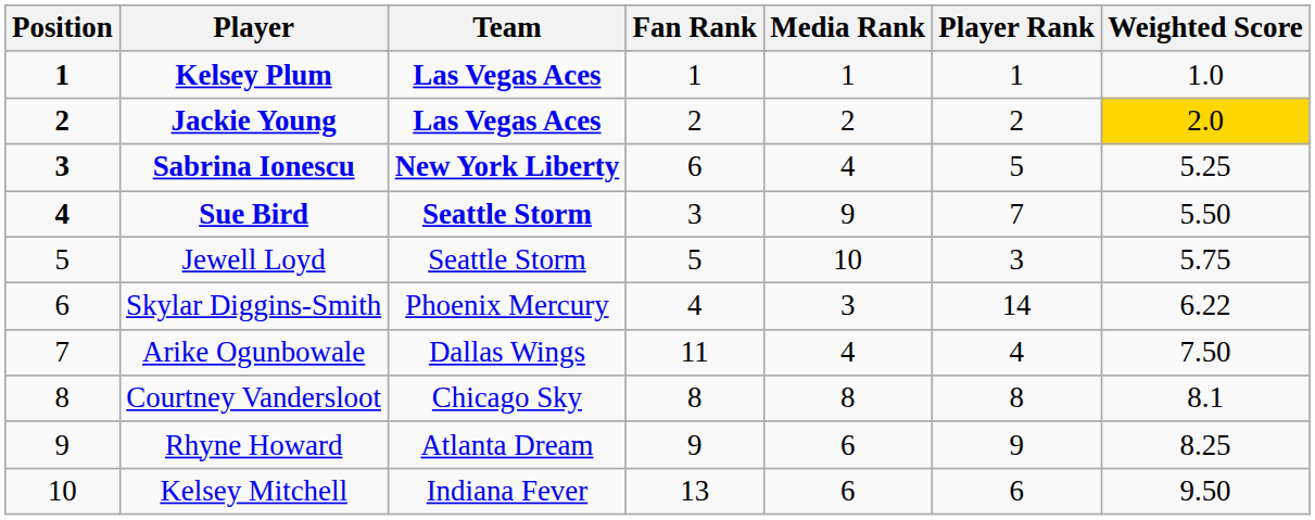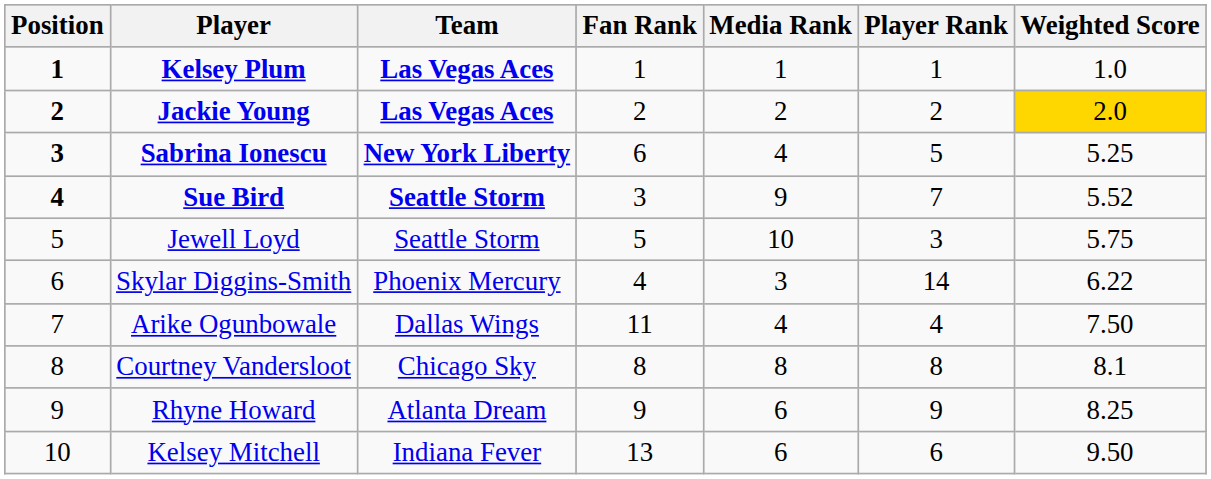Sue Bird | Weighted Score: 5.50 -> 5.52
